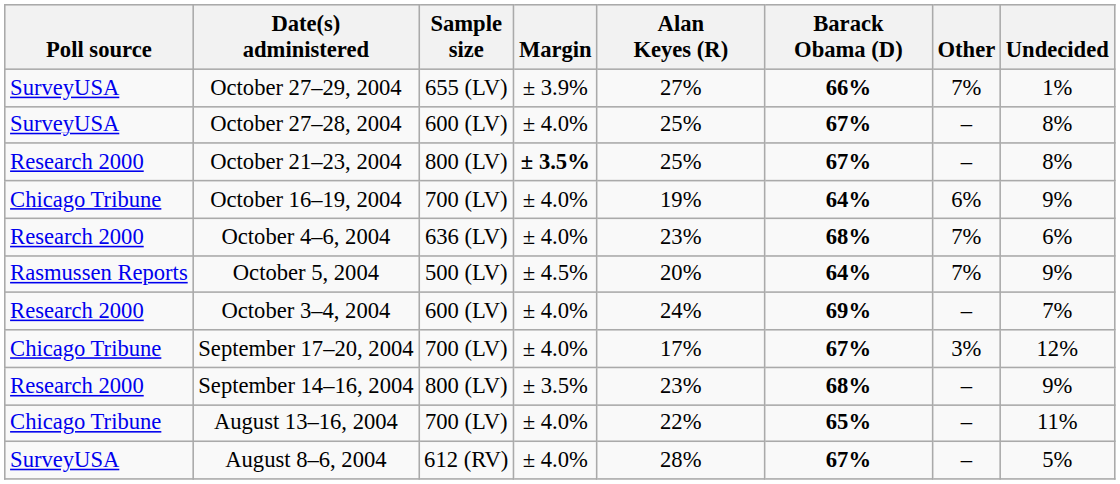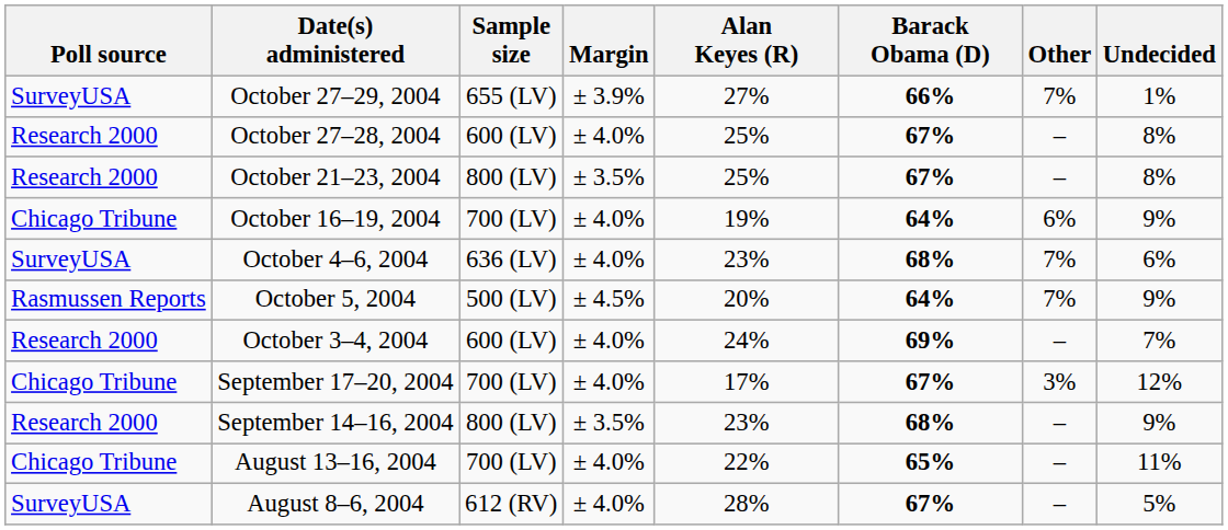October 27–28, 2004 | Poll source: SurveyUSA -> Research 2000
October 21–23, 2004 | Margin: bold -> normal
October 4–6, 2004 | Poll source: Research 2000 -> SurveyUSA
